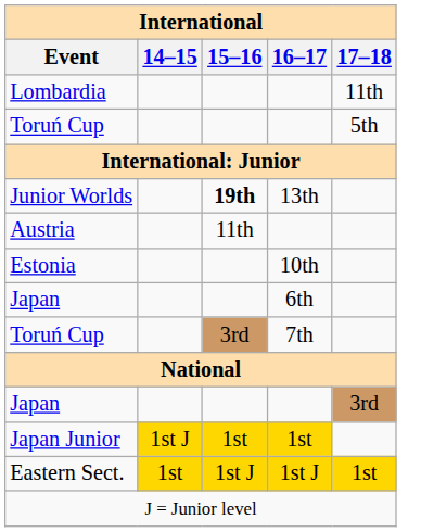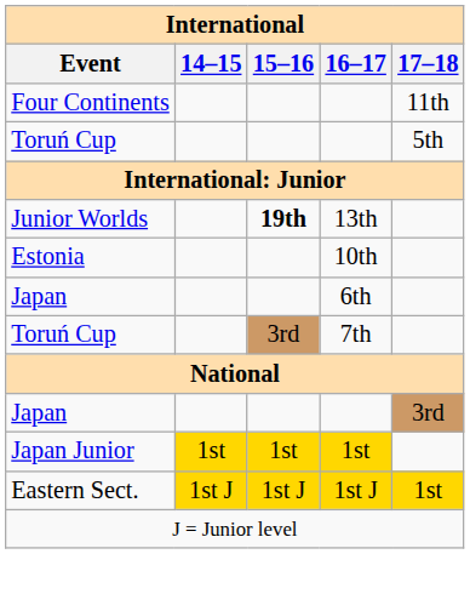+ row: Four Continents | 11th
- row: Lombardia | 11th
- row: Austria | 11th
Japan Junior | 14–15: 1st J -> 1st
Eastern Sect. | 14–15: 1st -> 1st J
